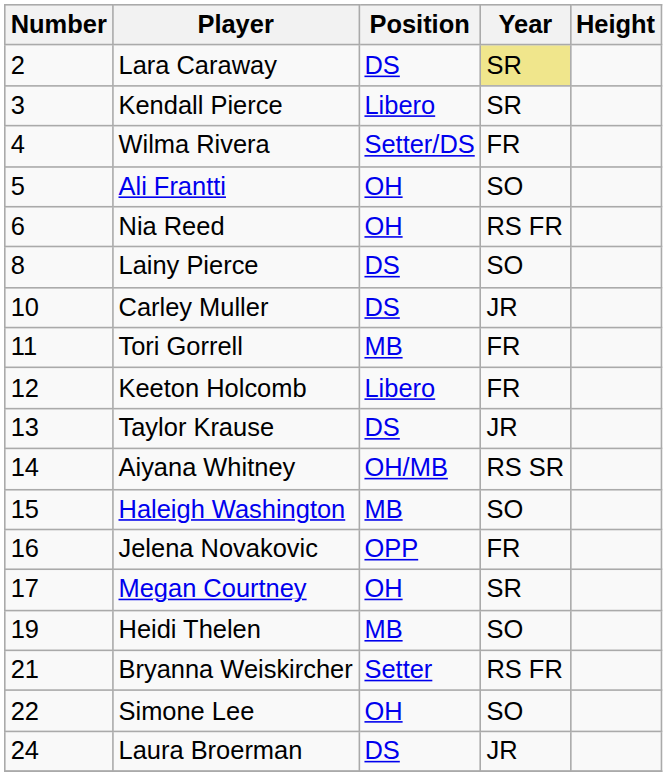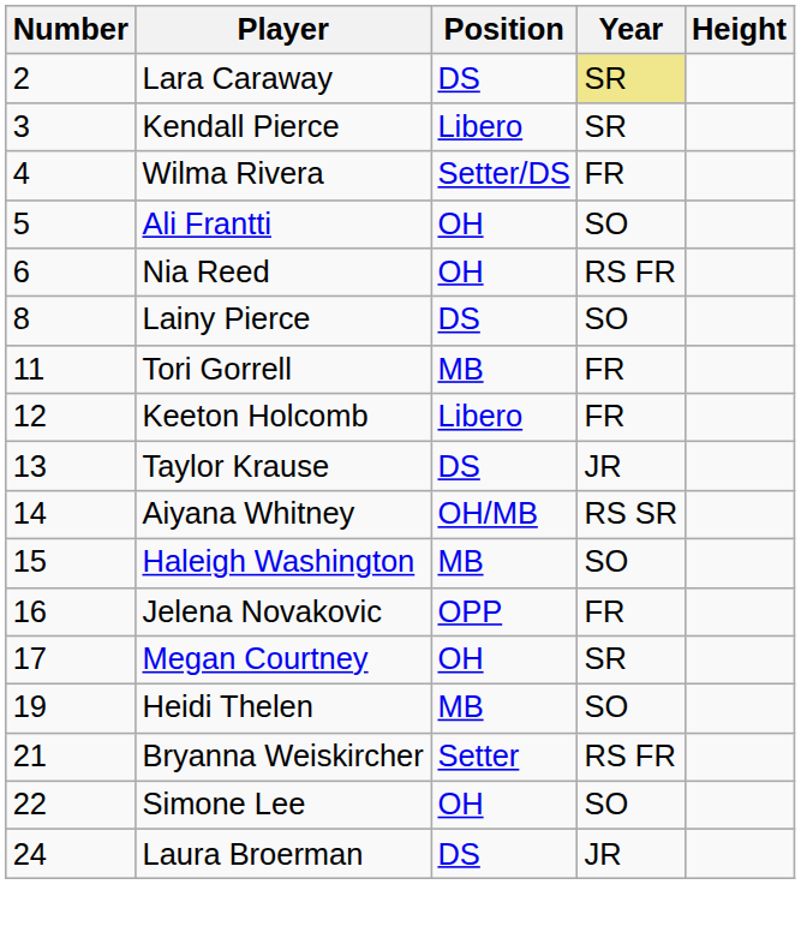- row: 10 | Carley Muller | DS | JR
